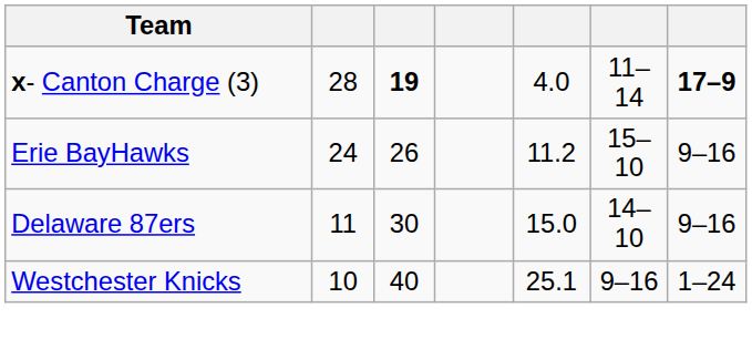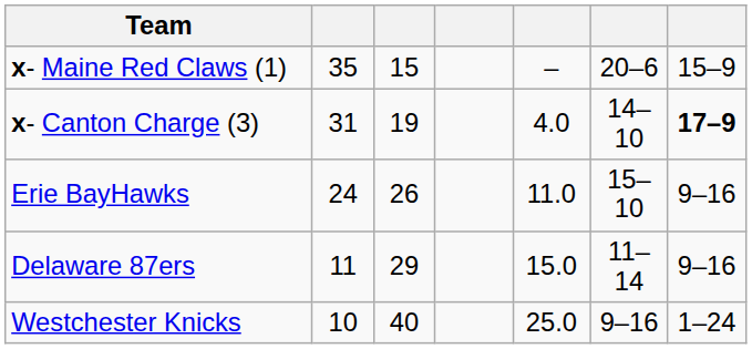+ row: x- Maine Red Claws (1) | 35 | 15 | – | 20–6 | 15–9
x- Canton Charge (3) | column 2: 28 -> 31
x- Canton Charge (3) | column 3: bold -> normal
x- Canton Charge (3) | column 6: 11–14 -> 14–10
Erie BayHawks | column 5: 11.2 -> 11.0
Delaware 87ers | column 3: 30 -> 29
Delaware 87ers | column 6: 14–10 -> 11–14
Westchester Knicks | column 5: 25.1 -> 25.0
